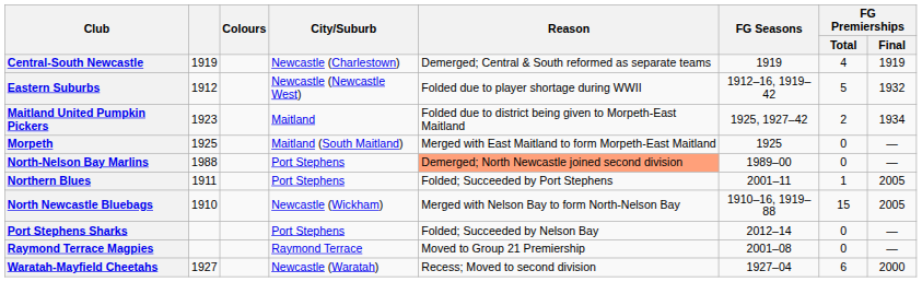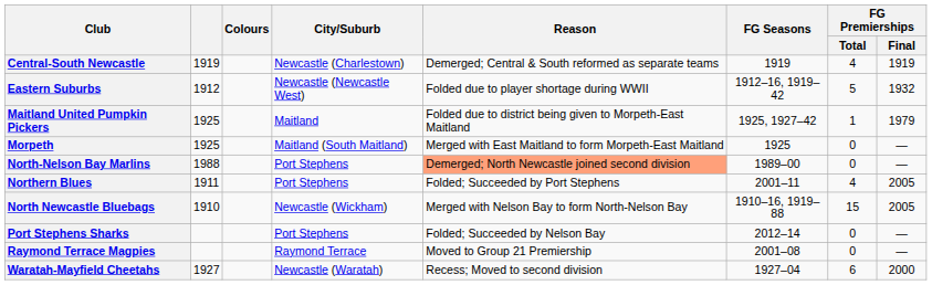Maitland United Pumpkin Pickers | column 2: 1923 -> 1925
Maitland United Pumpkin Pickers | FG Premierships / Total: 2 -> 1
Maitland United Pumpkin Pickers | FG Premierships / Final: 1934 -> 1979
Northern Blues | FG Premierships / Total: 1 -> 4
